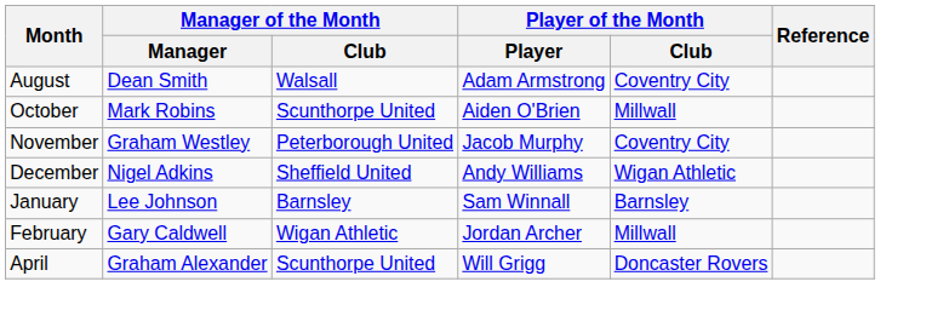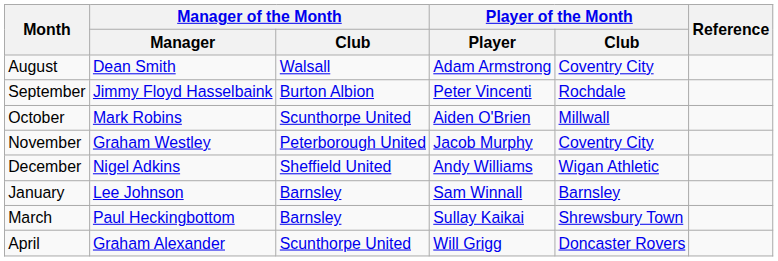+ row: September | Jimmy Floyd Hasselbaink | Burton Albion | Peter Vincenti | Rochdale
- row: February | Gary Caldwell | Wigan Athletic | Jordan Archer | Millwall
+ row: March | Paul Heckingbottom | Barnsley | Sullay Kaikai | Shrewsbury Town
